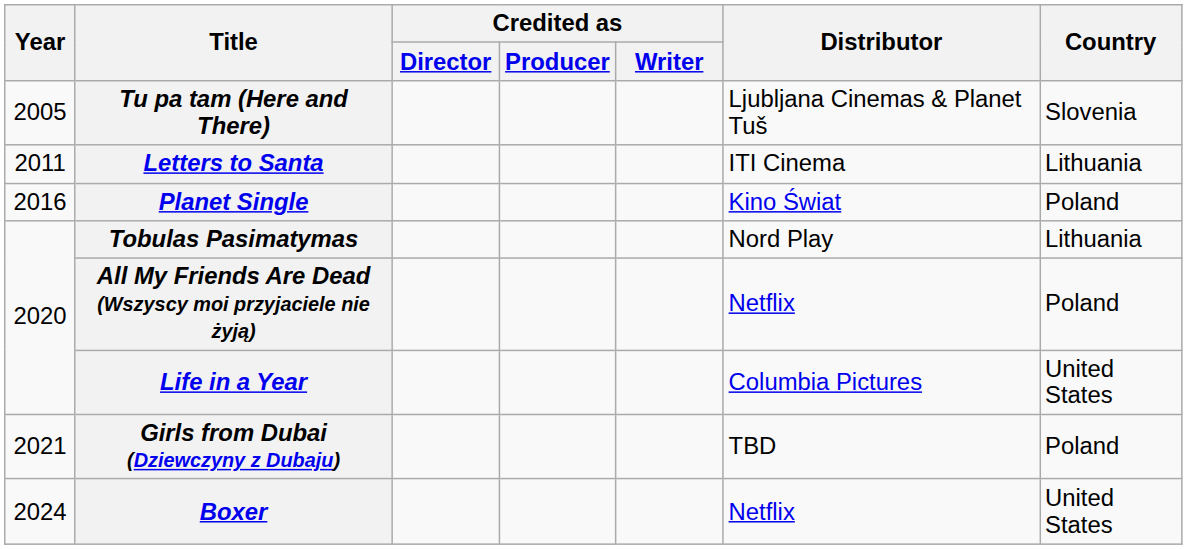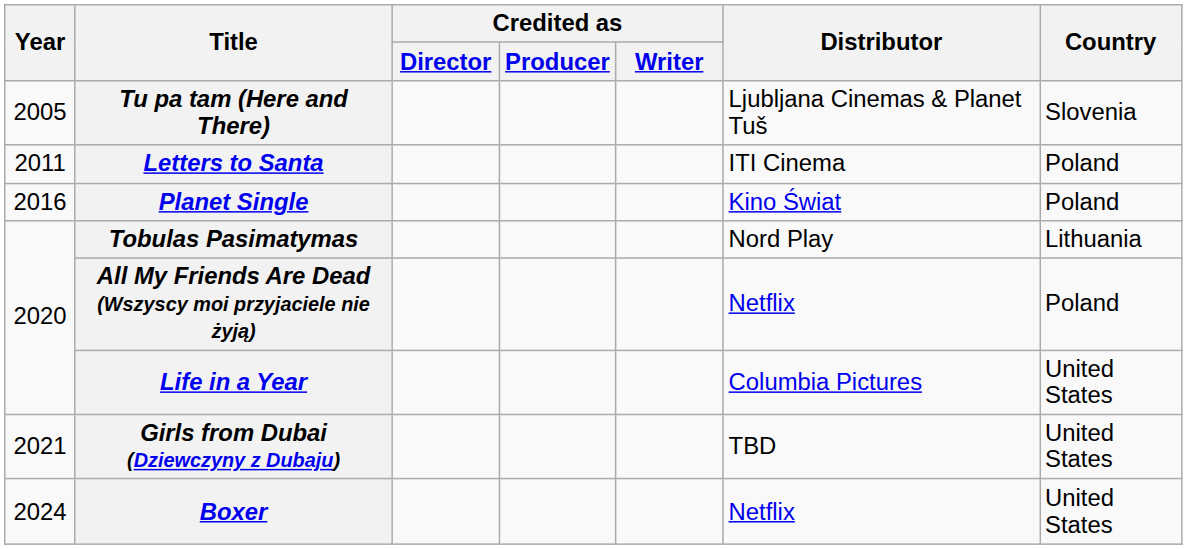Letters to Santa | Country: Lithuania -> Poland
Girls from Dubai (Dziewczyny z Dubaju) | Country: Poland -> United States
